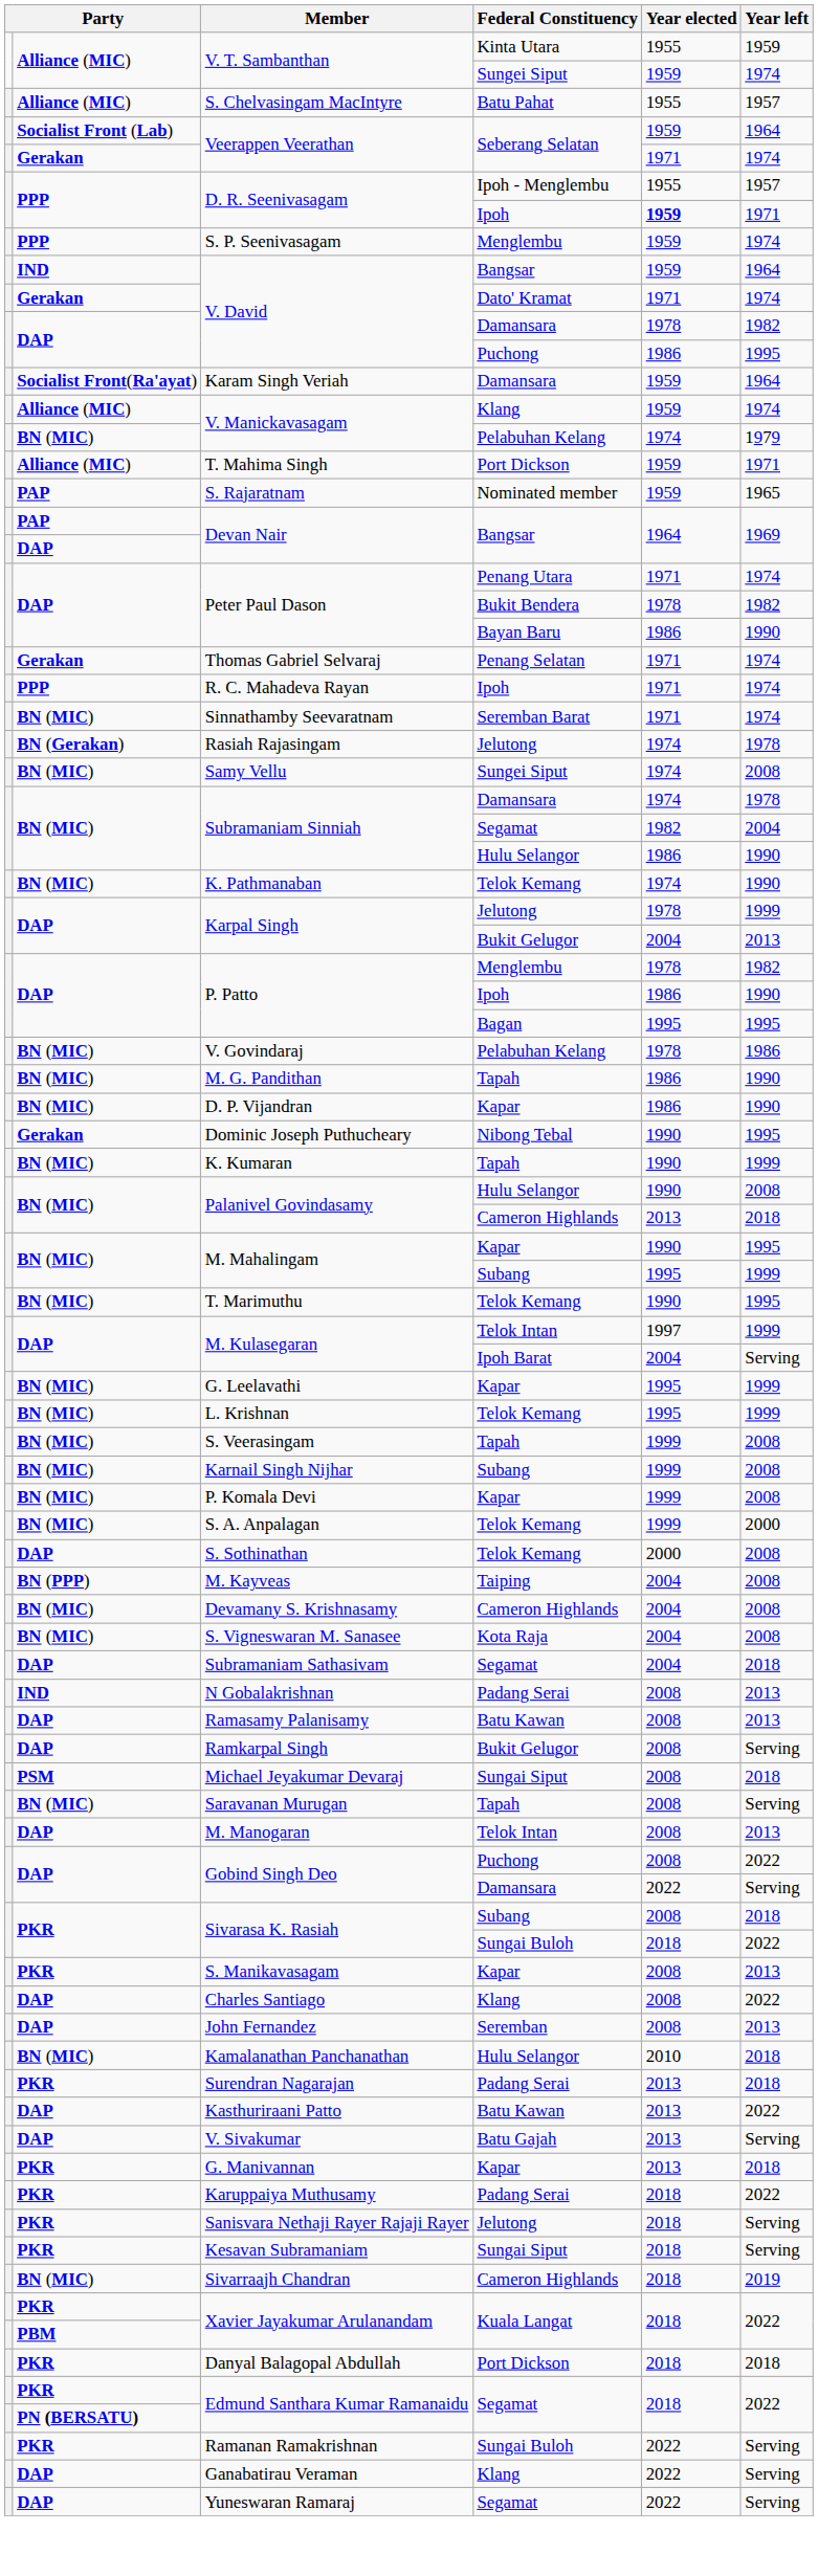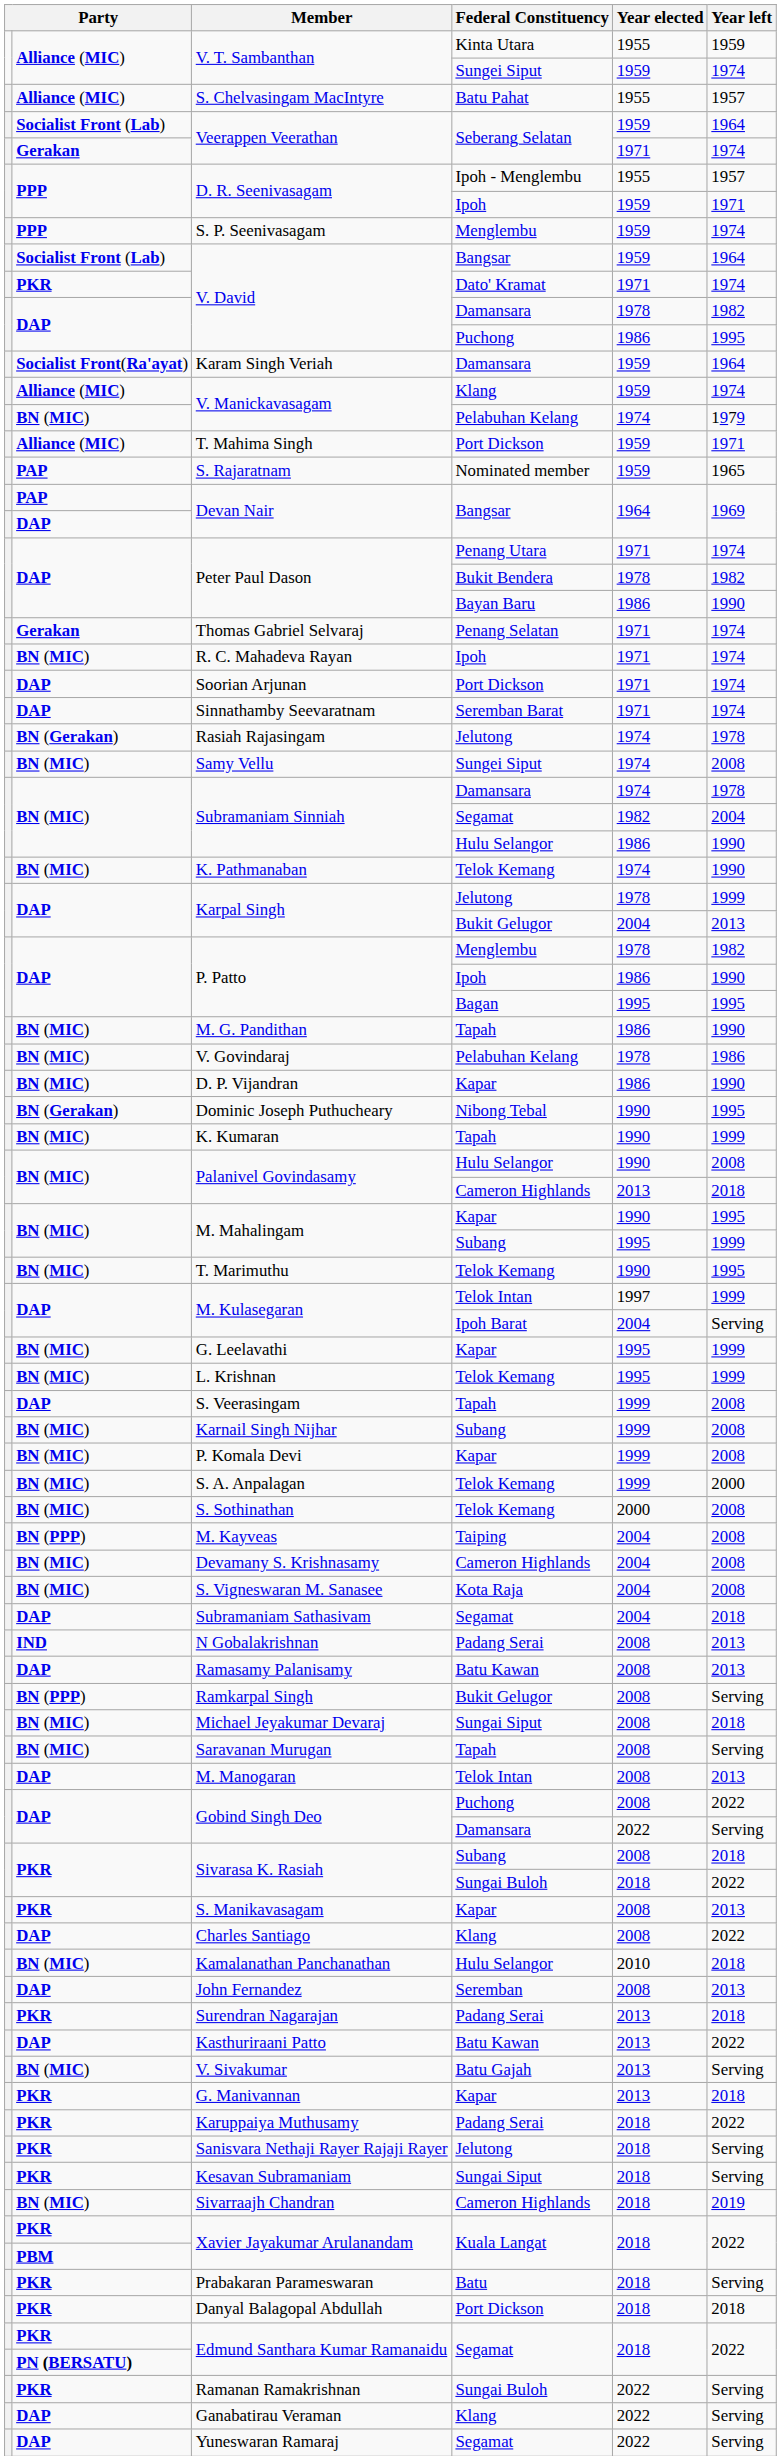D. R. Seenivasagam / Ipoh | Year elected: bold -> normal
V. David / Bangsar | column 2: IND -> Socialist Front (Lab)
V. David / Dato' Kramat | column 2: Gerakan -> PKR
R. C. Mahadeva Rayan | column 2: PPP -> BN (MIC)
+ row: DAP | Soorian Arjunan | Port Dickson | 1971 | 1974
Sinnathamby Seevaratnam | column 2: BN (MIC) -> DAP
rows swapped: V. Govindaraj <-> M. G. Pandithan
Dominic Joseph Puthucheary | column 2: Gerakan -> BN (Gerakan)
S. Veerasingam | column 2: BN (MIC) -> DAP
S. Sothinathan | column 2: DAP -> BN (MIC)
Ramkarpal Singh | column 2: DAP -> BN (PPP)
Michael Jeyakumar Devaraj | column 2: PSM -> BN (MIC)
rows swapped: John Fernandez <-> Kamalanathan Panchanathan
V. Sivakumar | column 2: DAP -> BN (MIC)
+ row: PKR | Prabakaran Parameswaran | Batu | 2018 | Serving
